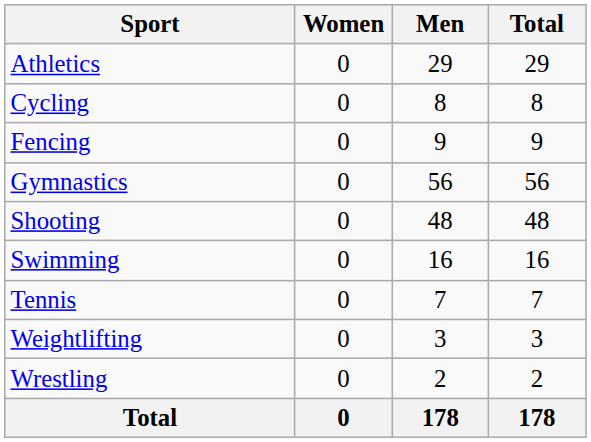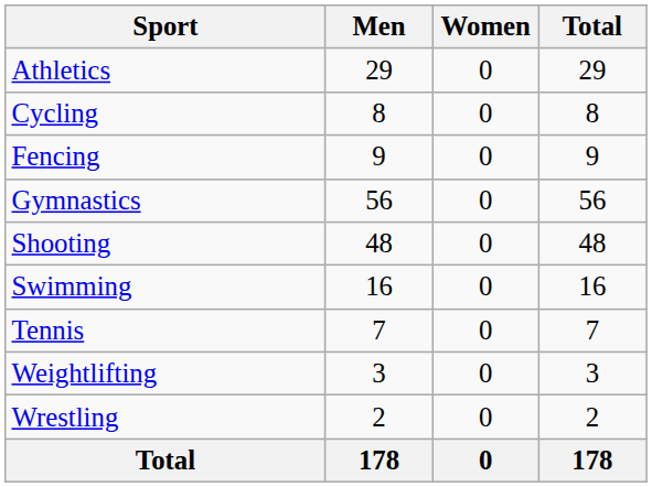columns swapped: Men <-> Women
